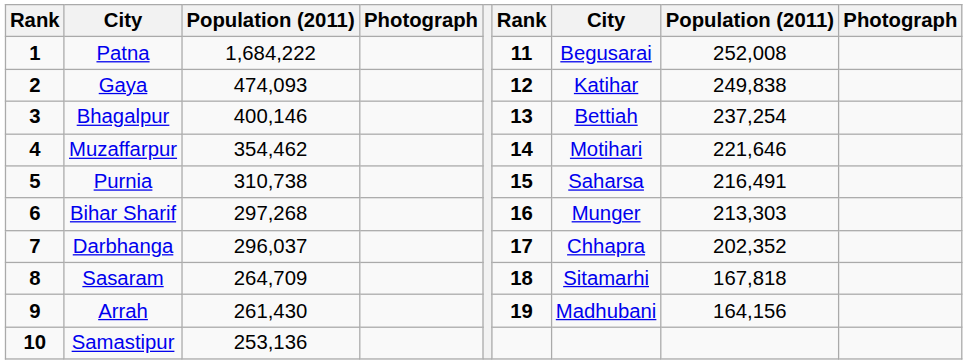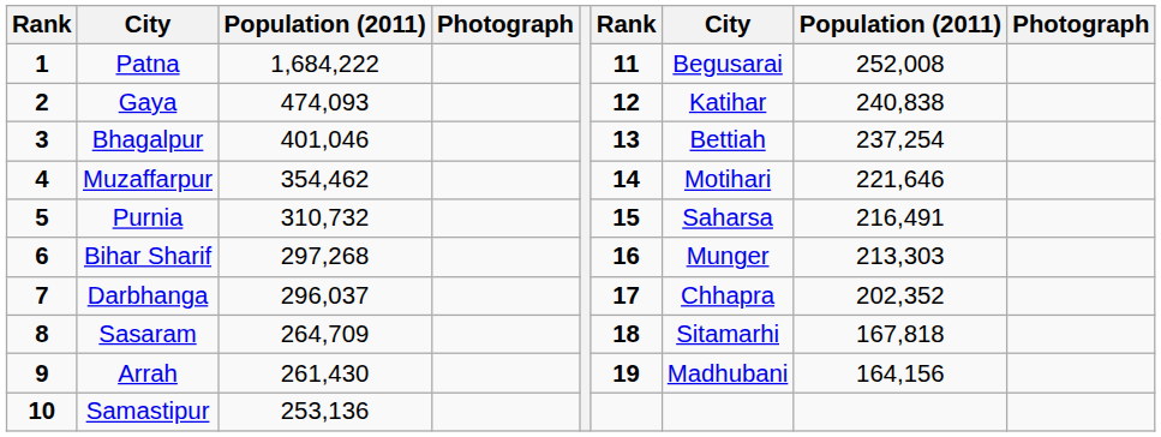Gaya | column 8: 249,838 -> 240,838
Bhagalpur | column 3: 400,146 -> 401,046
Purnia | column 3: 310,738 -> 310,732
